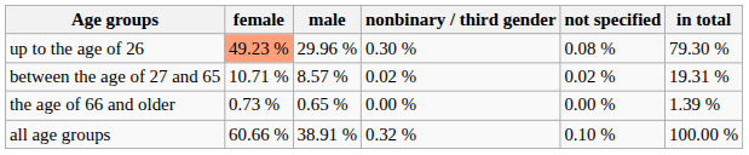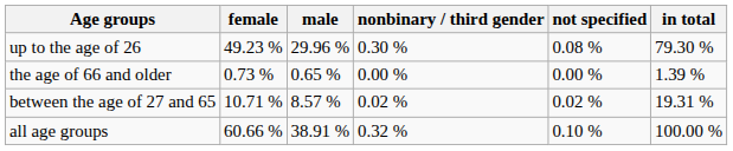up to the age of 26 | female: lightsalmon background -> no background
rows swapped: between the age of 27 and 65 <-> the age of 66 and older
